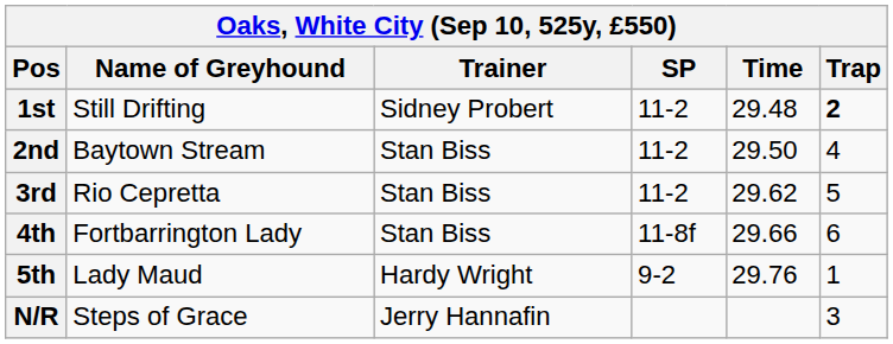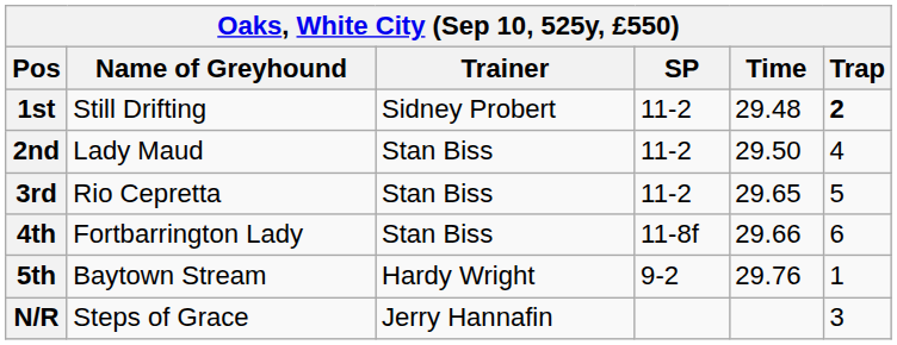2nd | Name of Greyhound: Baytown Stream -> Lady Maud
3rd | Time: 29.62 -> 29.65
5th | Name of Greyhound: Lady Maud -> Baytown Stream
